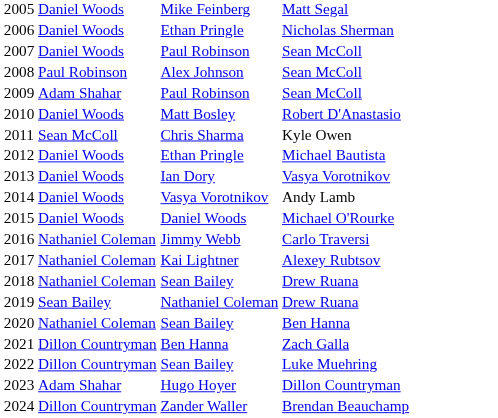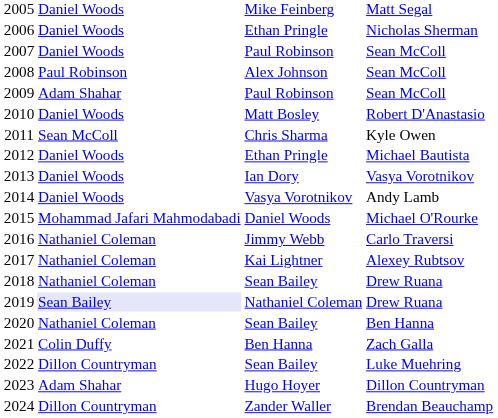2015 | column 2: Daniel Woods -> Mohammad Jafari Mahmodabadi
2019 | column 2: no background -> lavender background
2021 | column 2: Dillon Countryman -> Colin Duffy
